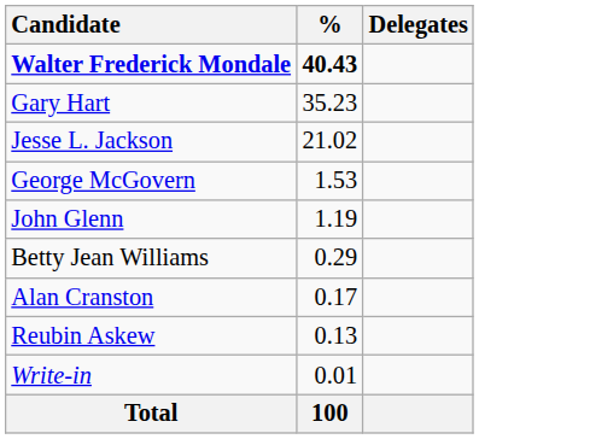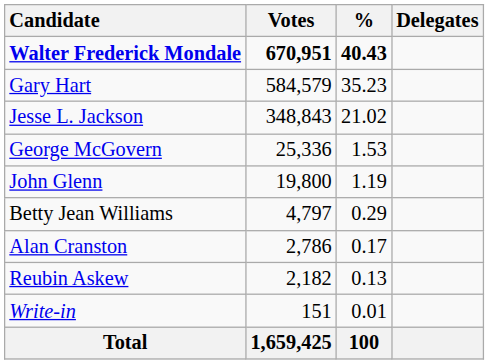+ column: Votes | 670,951 | 584,579 | 348,843 | 25,336 | 19,800 | 4,797 | 2,786 | 2,182 | 151 | 1,659,425
